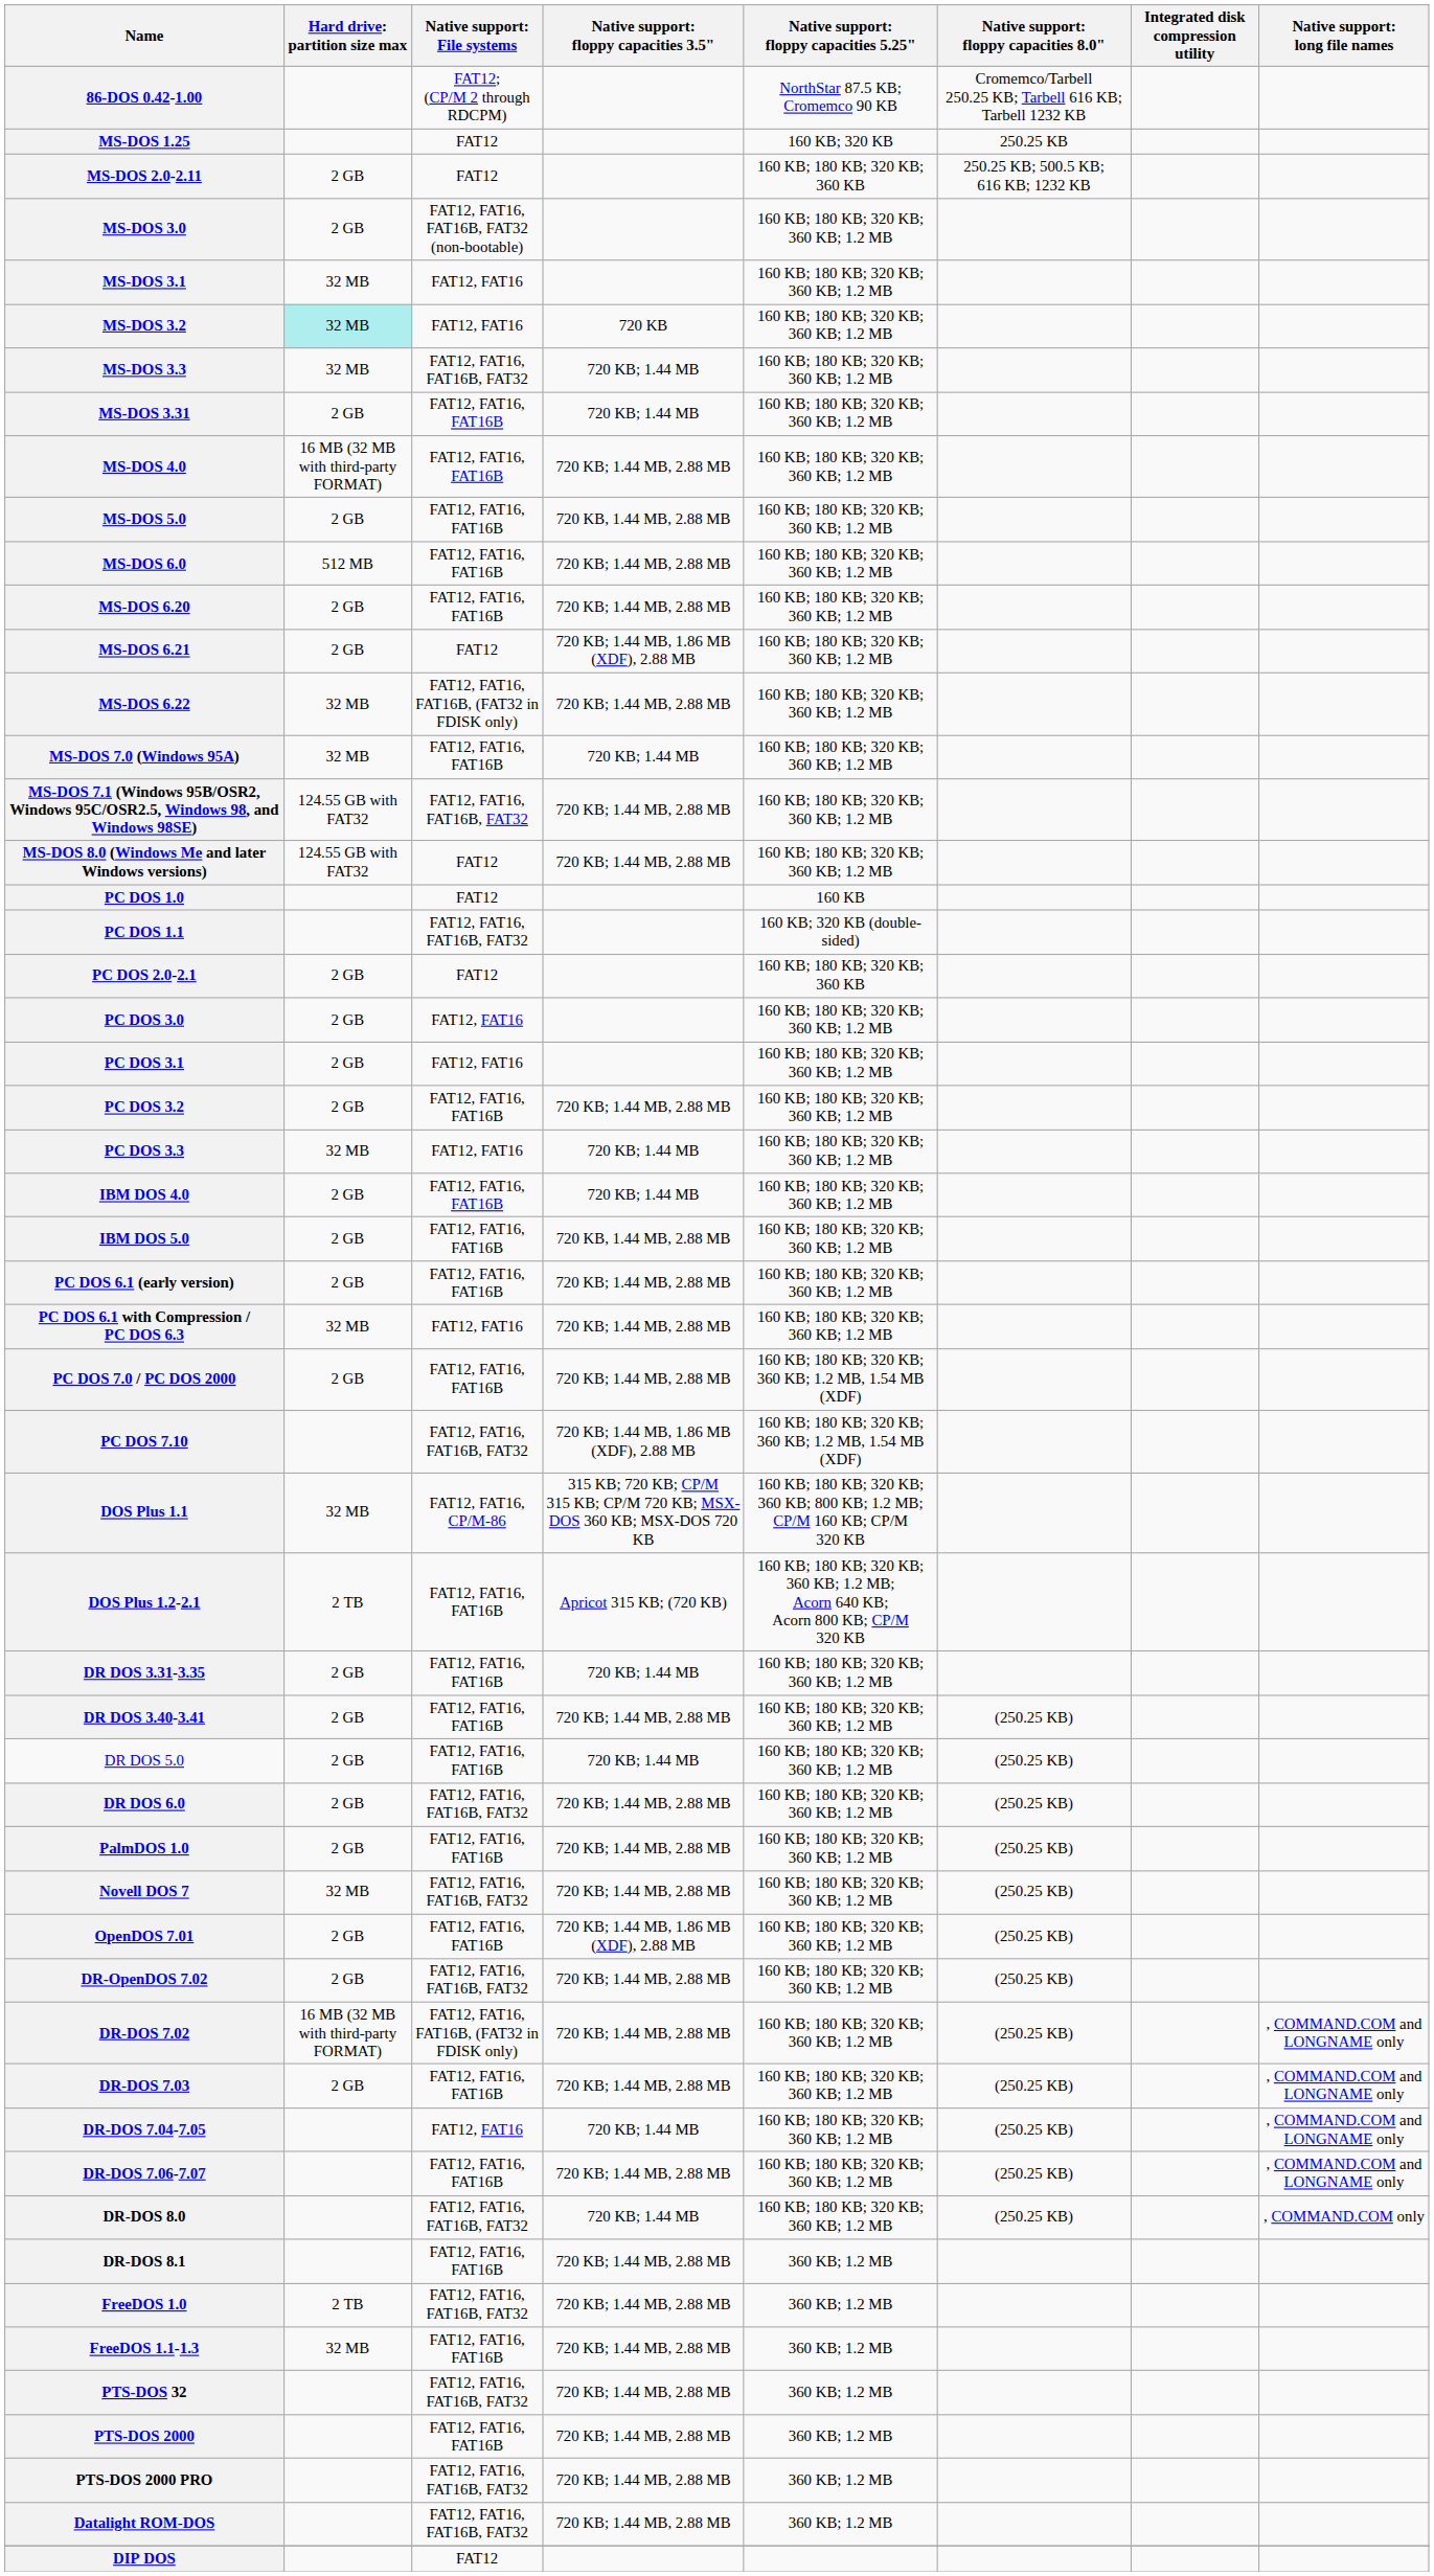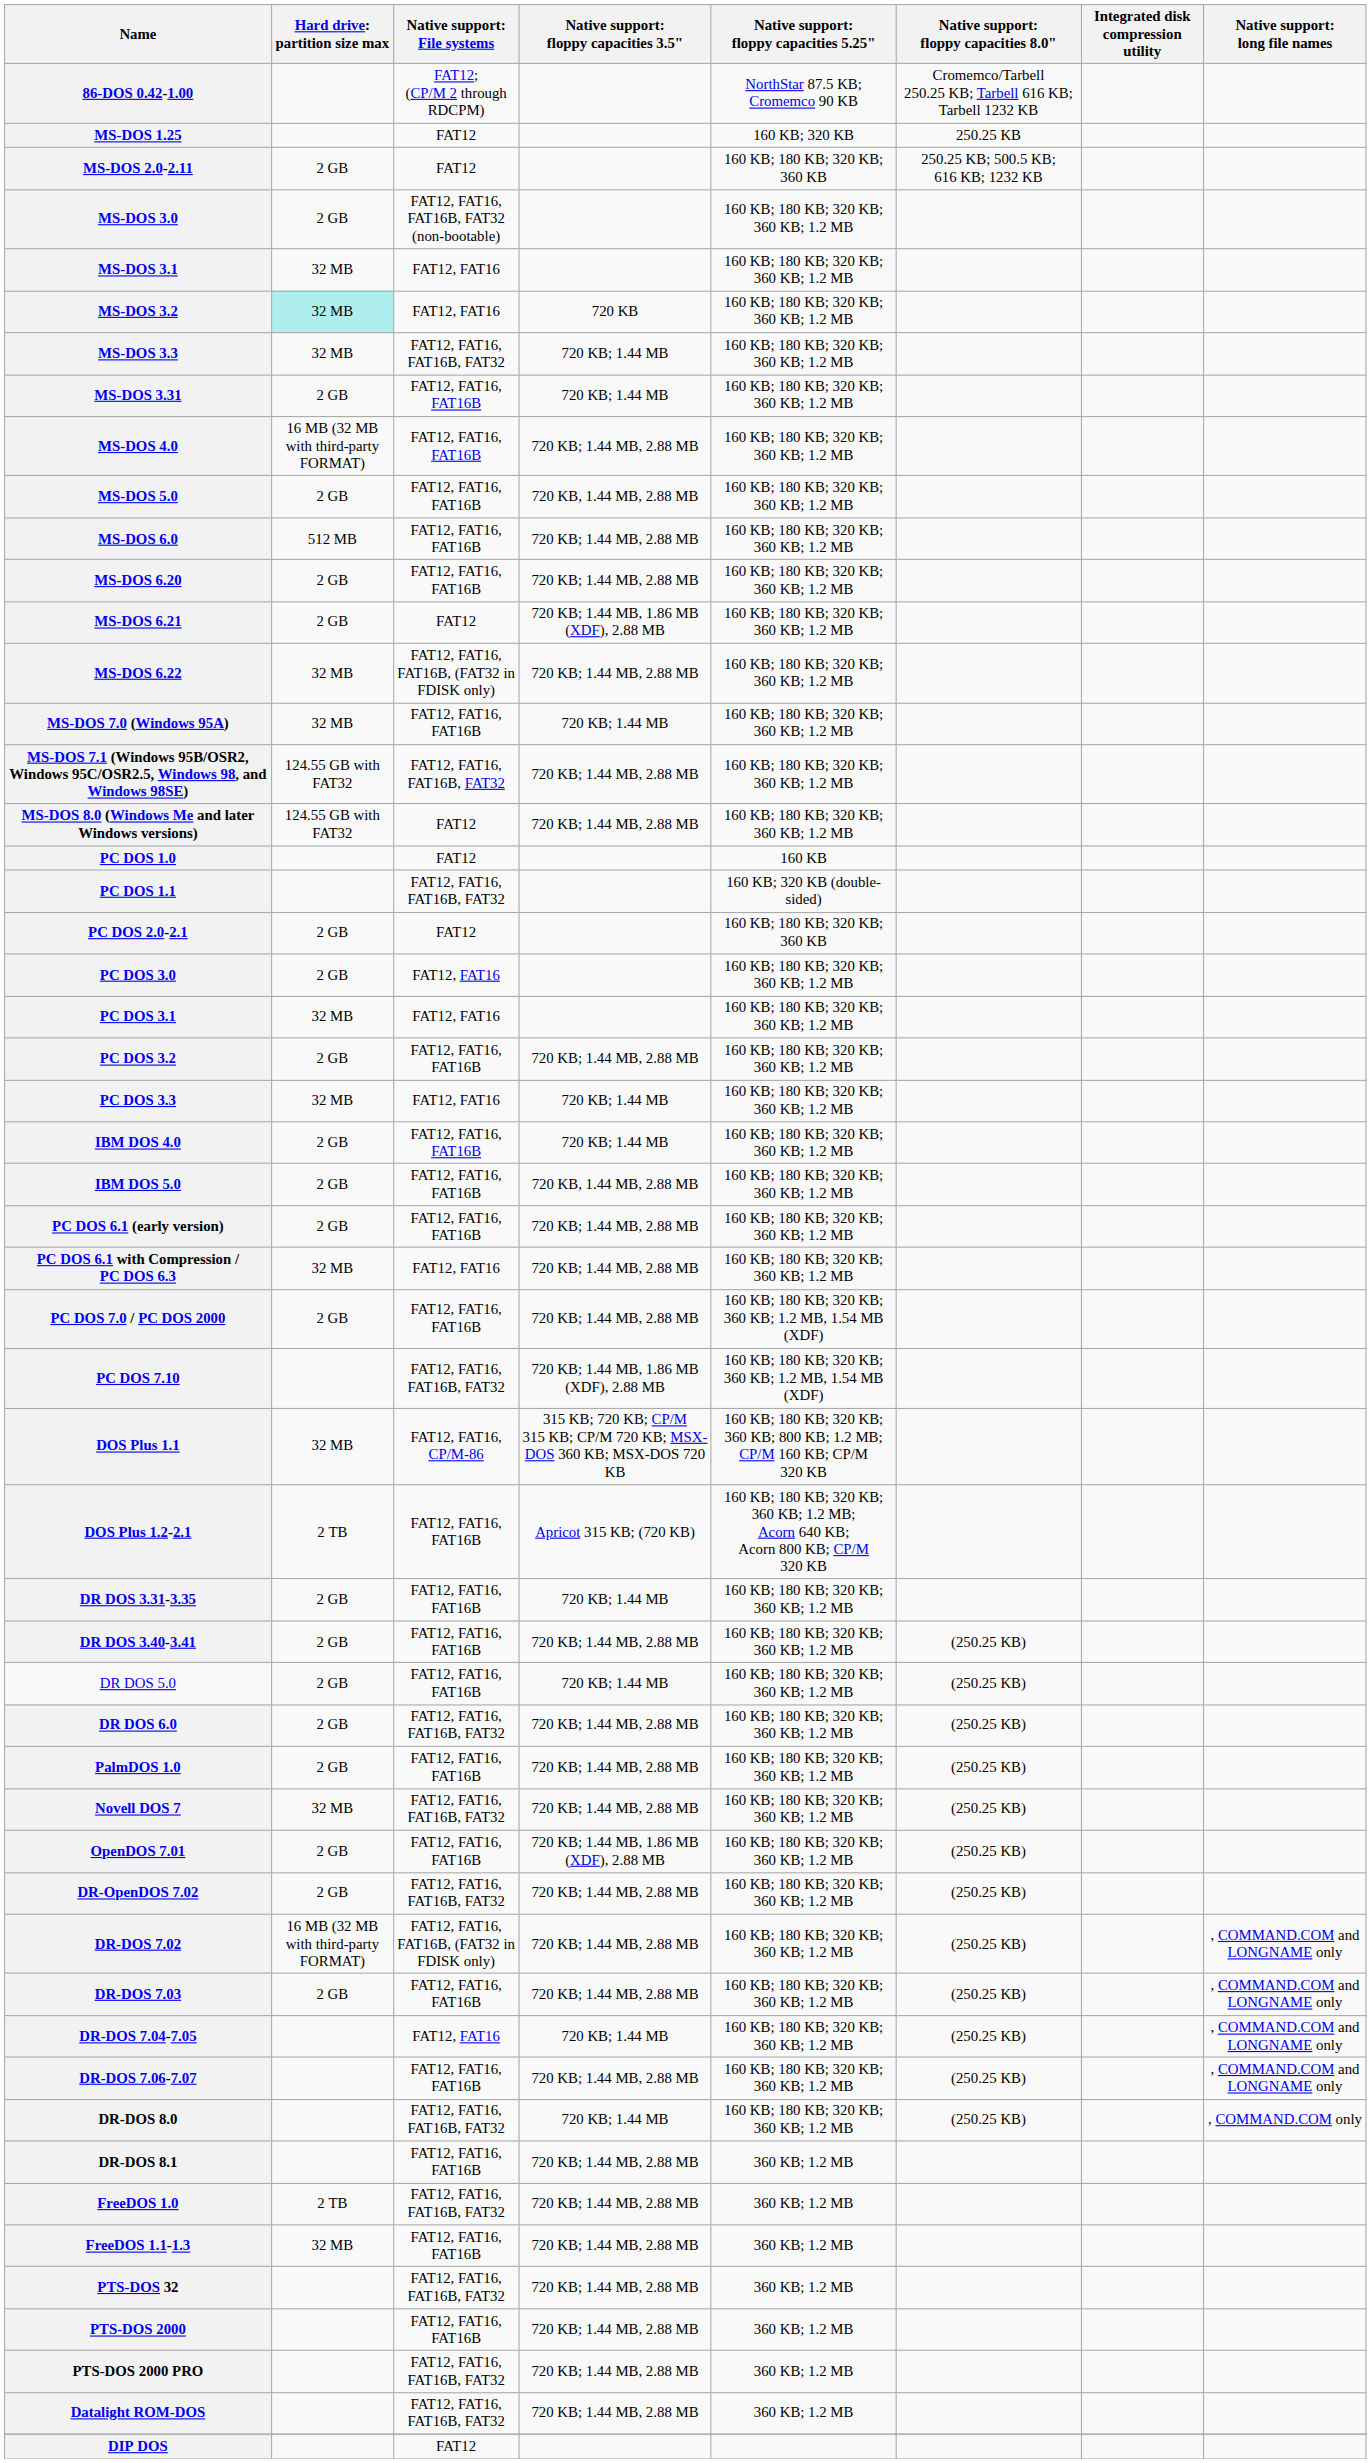PC DOS 3.1 | column 2: 2 GB -> 32 MB
